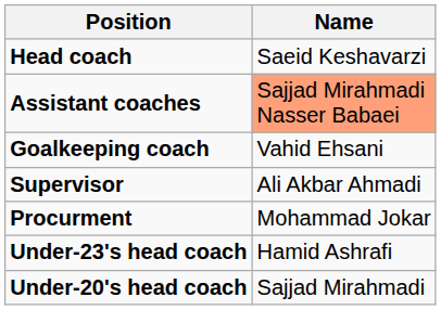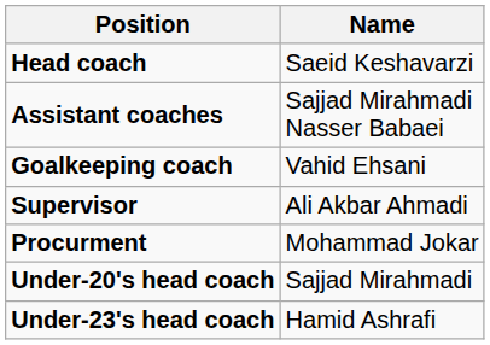Assistant coaches | Name: lightsalmon background -> no background
rows swapped: Under-23's head coach <-> Under-20's head coach
